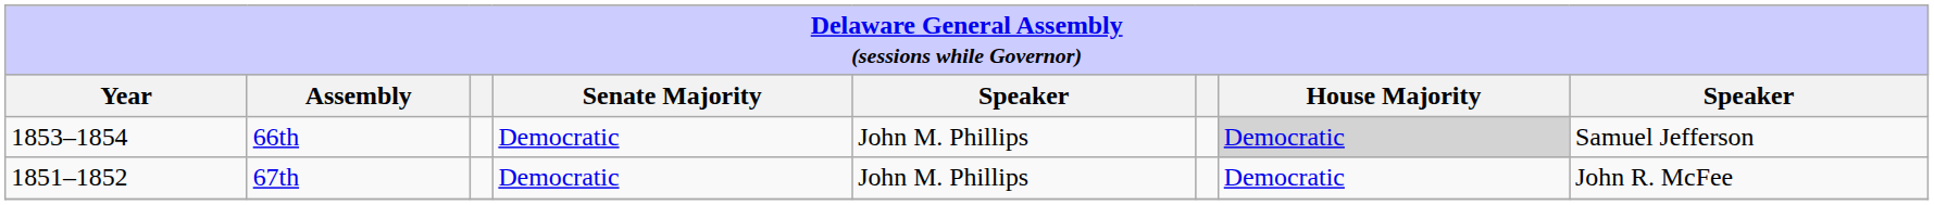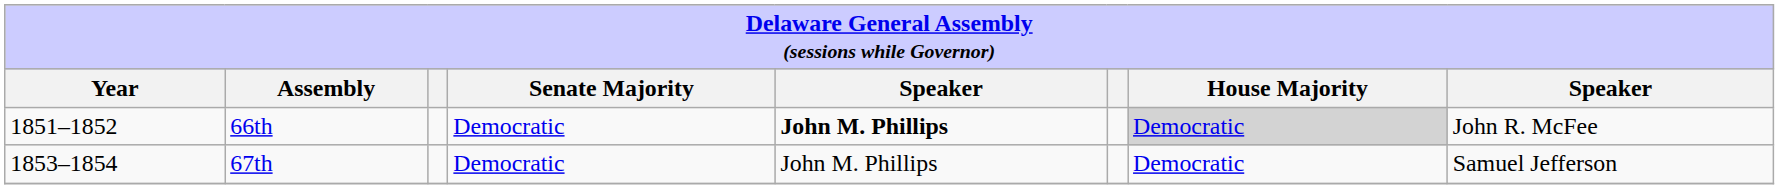66th | Year: 1853–1854 -> 1851–1852
66th | column 5: normal -> bold
66th | column 8: Samuel Jefferson -> John R. McFee
67th | Year: 1851–1852 -> 1853–1854
67th | column 8: John R. McFee -> Samuel Jefferson
